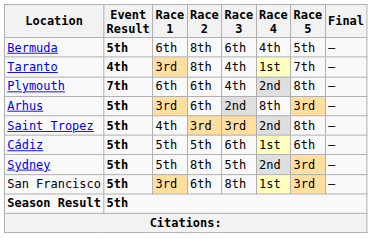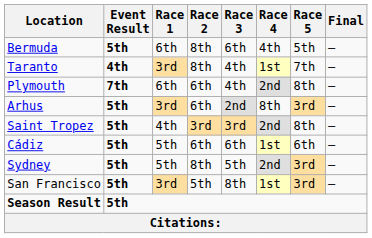Cádiz | Race 2: 5th -> 6th
San Francisco | Race 2: 6th -> 5th
